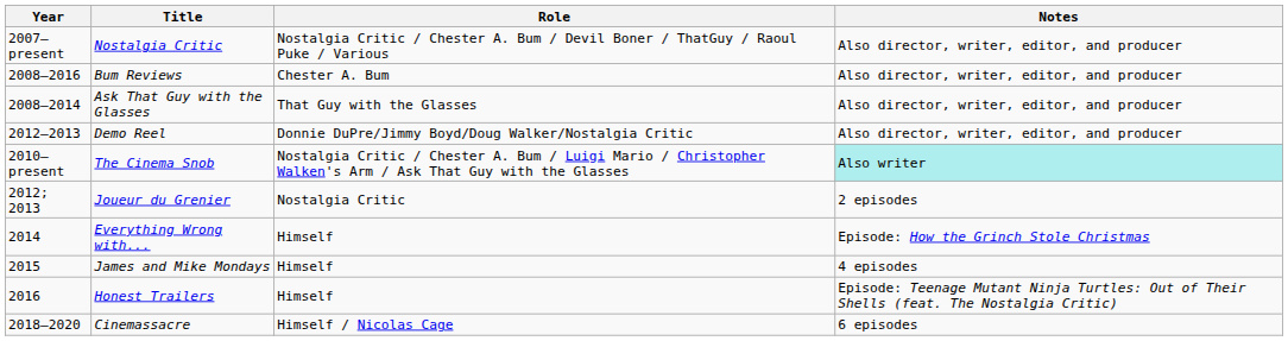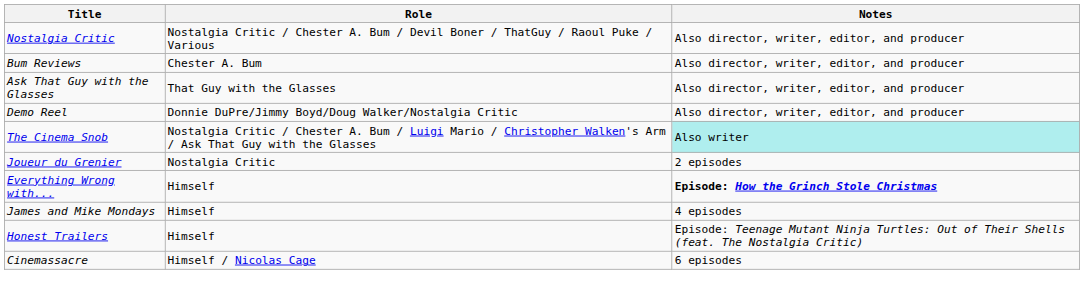- column: Year | 2007–present | 2008–2016 | 2008–2014 | 2012–2013 | 2010–present | 2012; 2013 | 2014 | 2015 | 2016 | 2018–2020
Everything Wrong with... | Notes: normal -> bold
